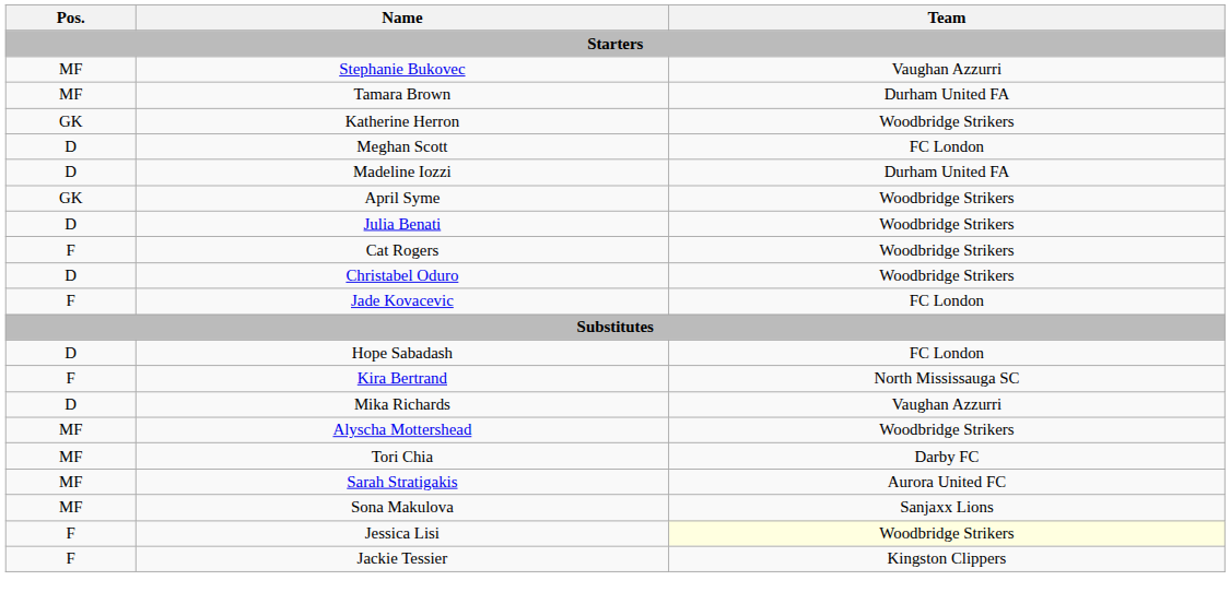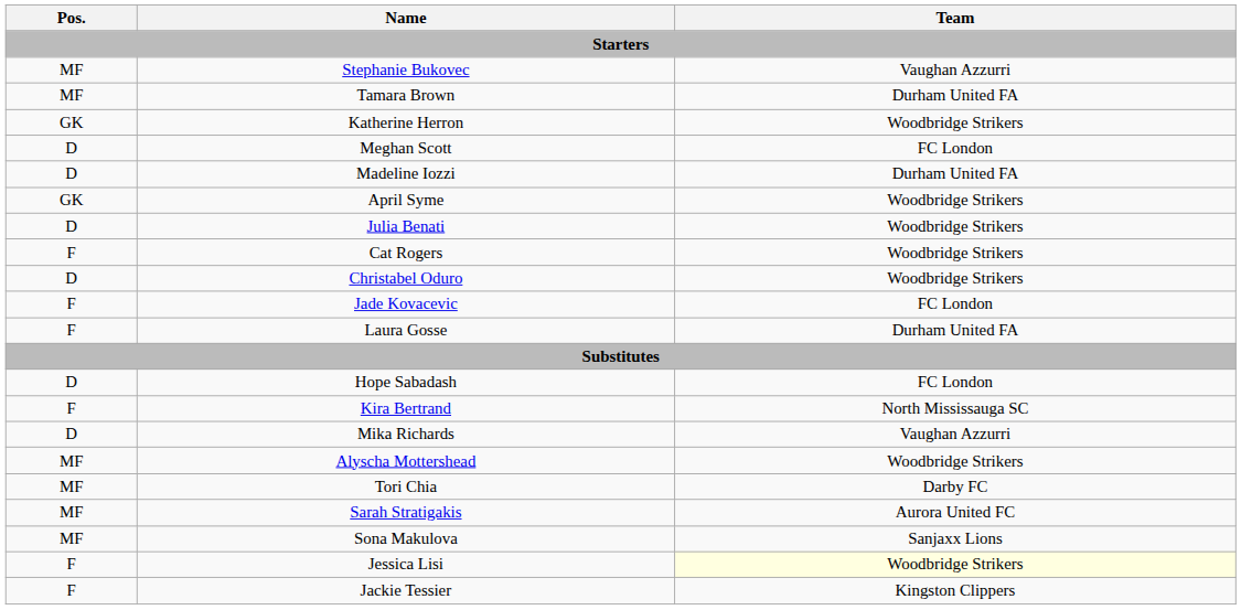+ row: F | Laura Gosse | Durham United FA
